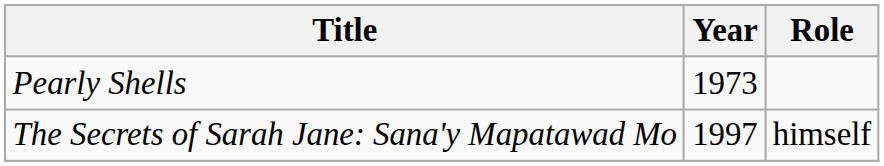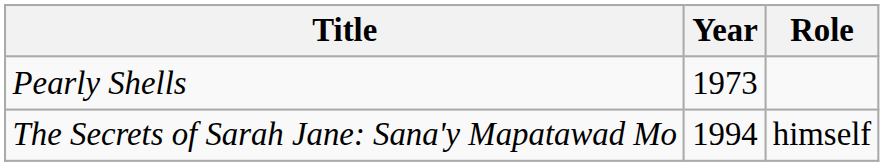The Secrets of Sarah Jane: Sana'y Mapatawad Mo | Year: 1997 -> 1994
